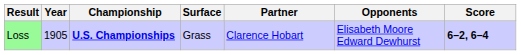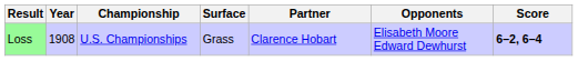Loss | Year: 1905 -> 1908
Loss | Championship: bold -> normal
